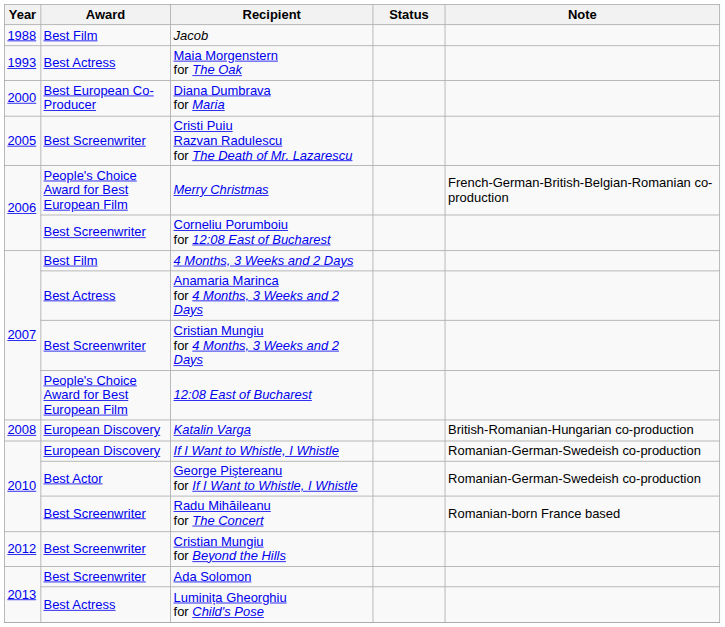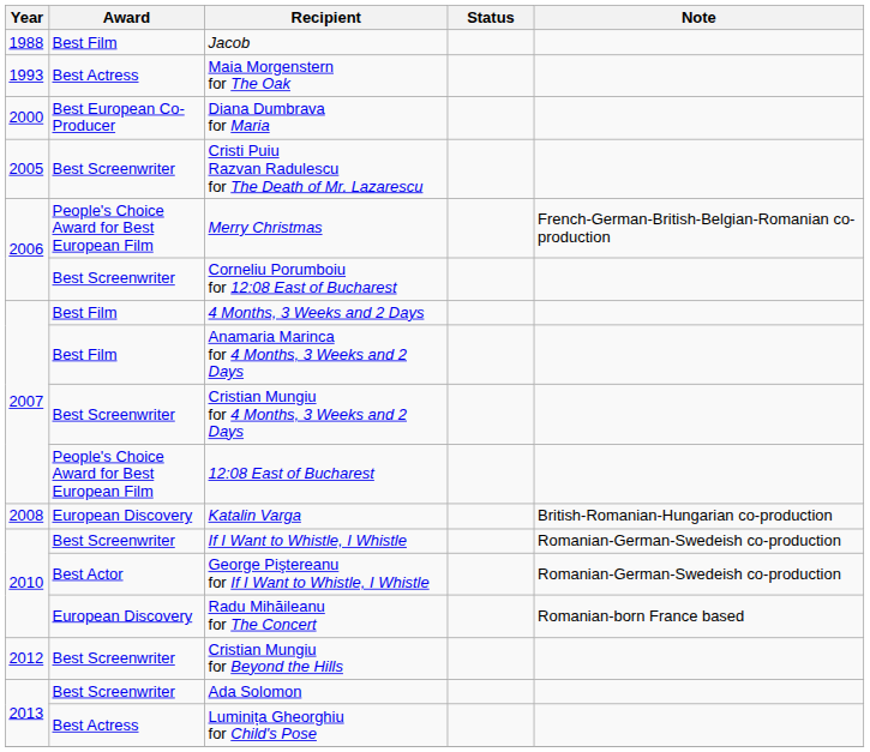Anamaria Marinca for 4 Months, 3 Weeks and 2 Days | Award: Best Actress -> Best Film
If I Want to Whistle, I Whistle | Award: European Discovery -> Best Screenwriter
Radu Mihăileanu for The Concert | Award: Best Screenwriter -> European Discovery
